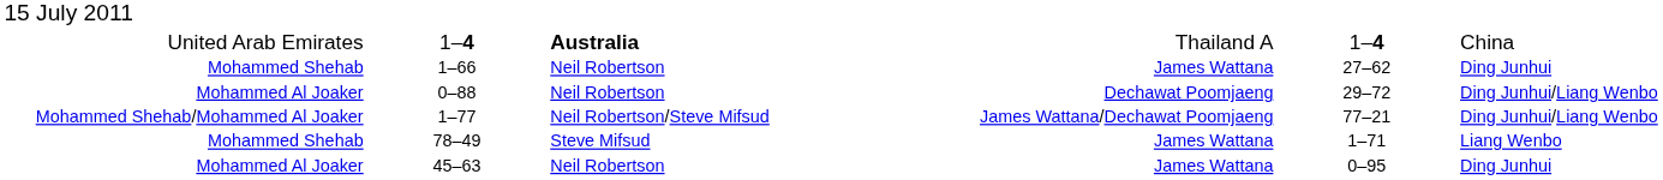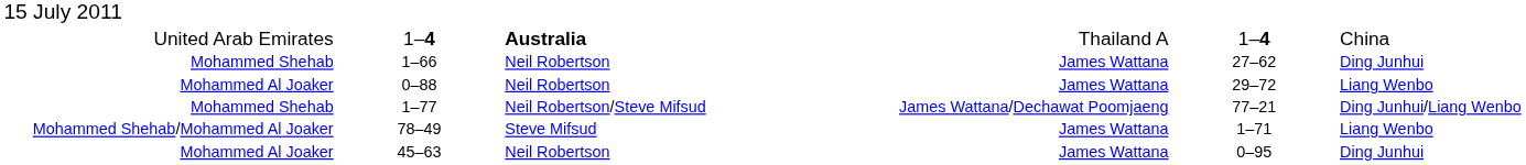0–88 | column 4: Dechawat Poomjaeng -> James Wattana
0–88 | column 6: Ding Junhui/Liang Wenbo -> Liang Wenbo
1–77 | column 1: Mohammed Shehab/Mohammed Al Joaker -> Mohammed Shehab
78–49 | column 1: Mohammed Shehab -> Mohammed Shehab/Mohammed Al Joaker
